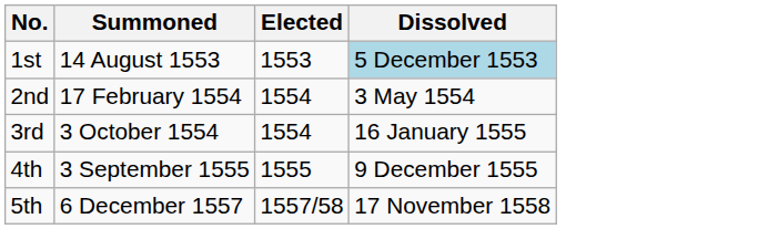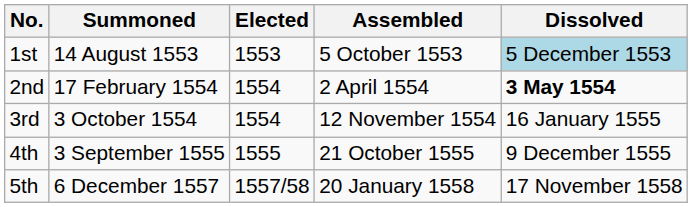+ column: Assembled | 5 October 1553 | 2 April 1554 | 12 November 1554 | 21 October 1555 | 20 January 1558
2nd | Dissolved: normal -> bold
